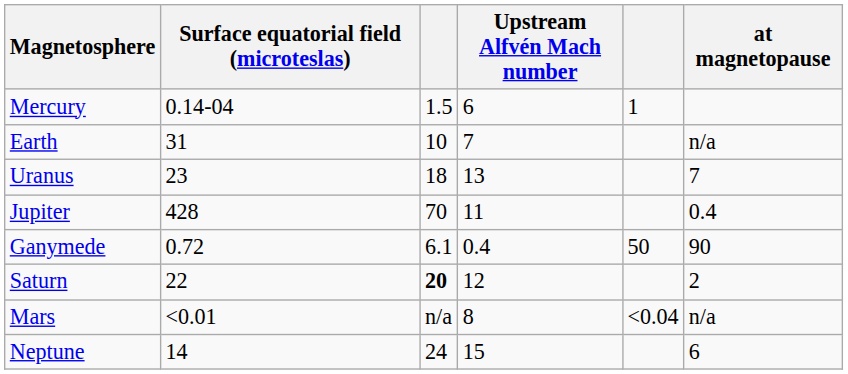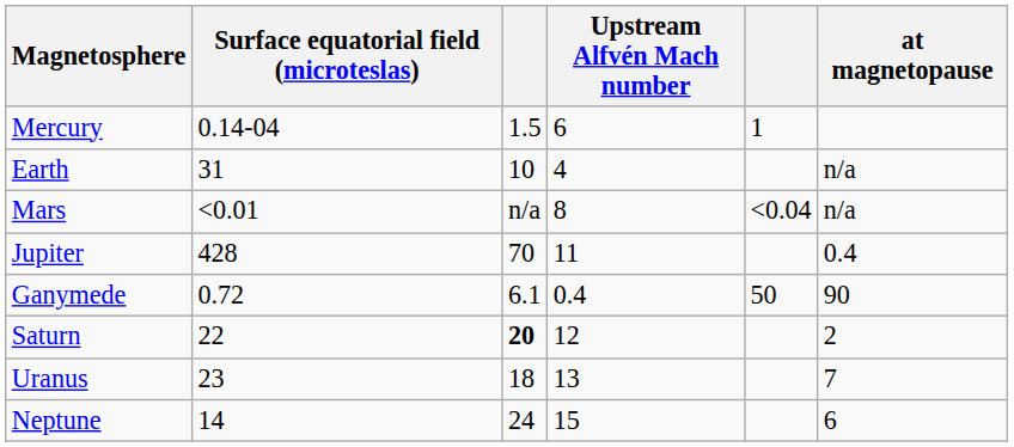Earth | Upstream Alfvén Mach number: 7 -> 4
rows swapped: Mars <-> Uranus
